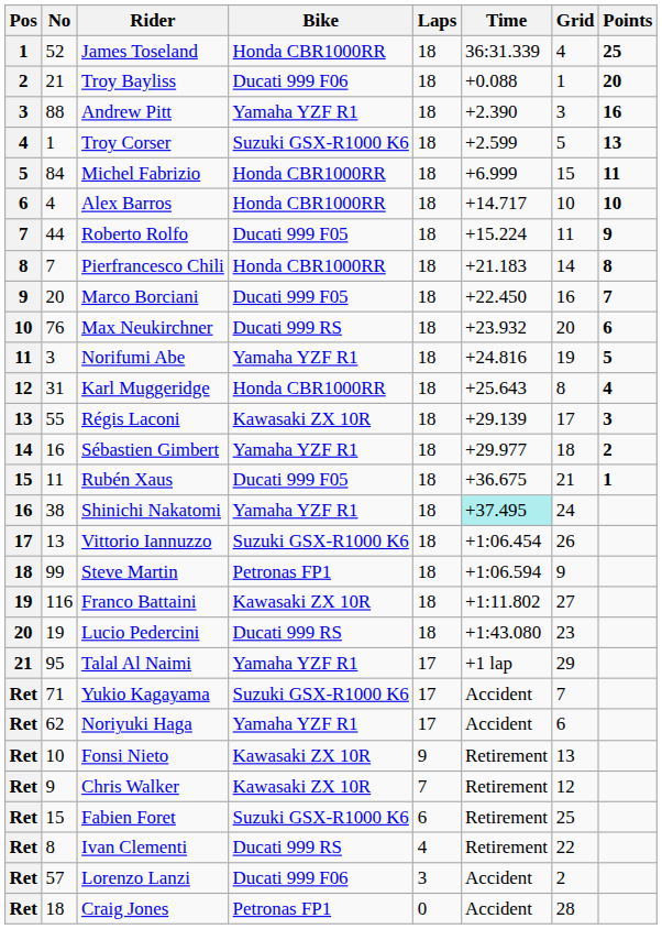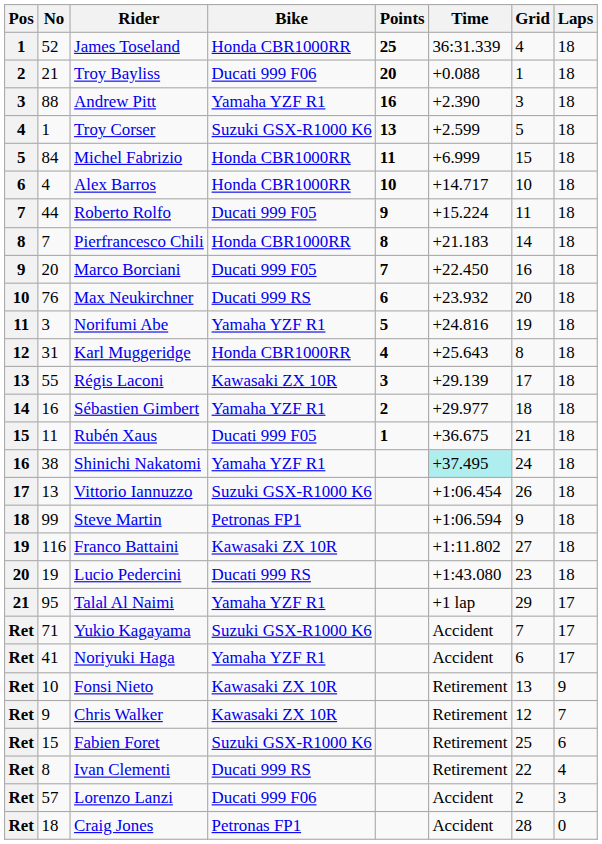columns swapped: Laps <-> Points
Noriyuki Haga | No: 62 -> 41
